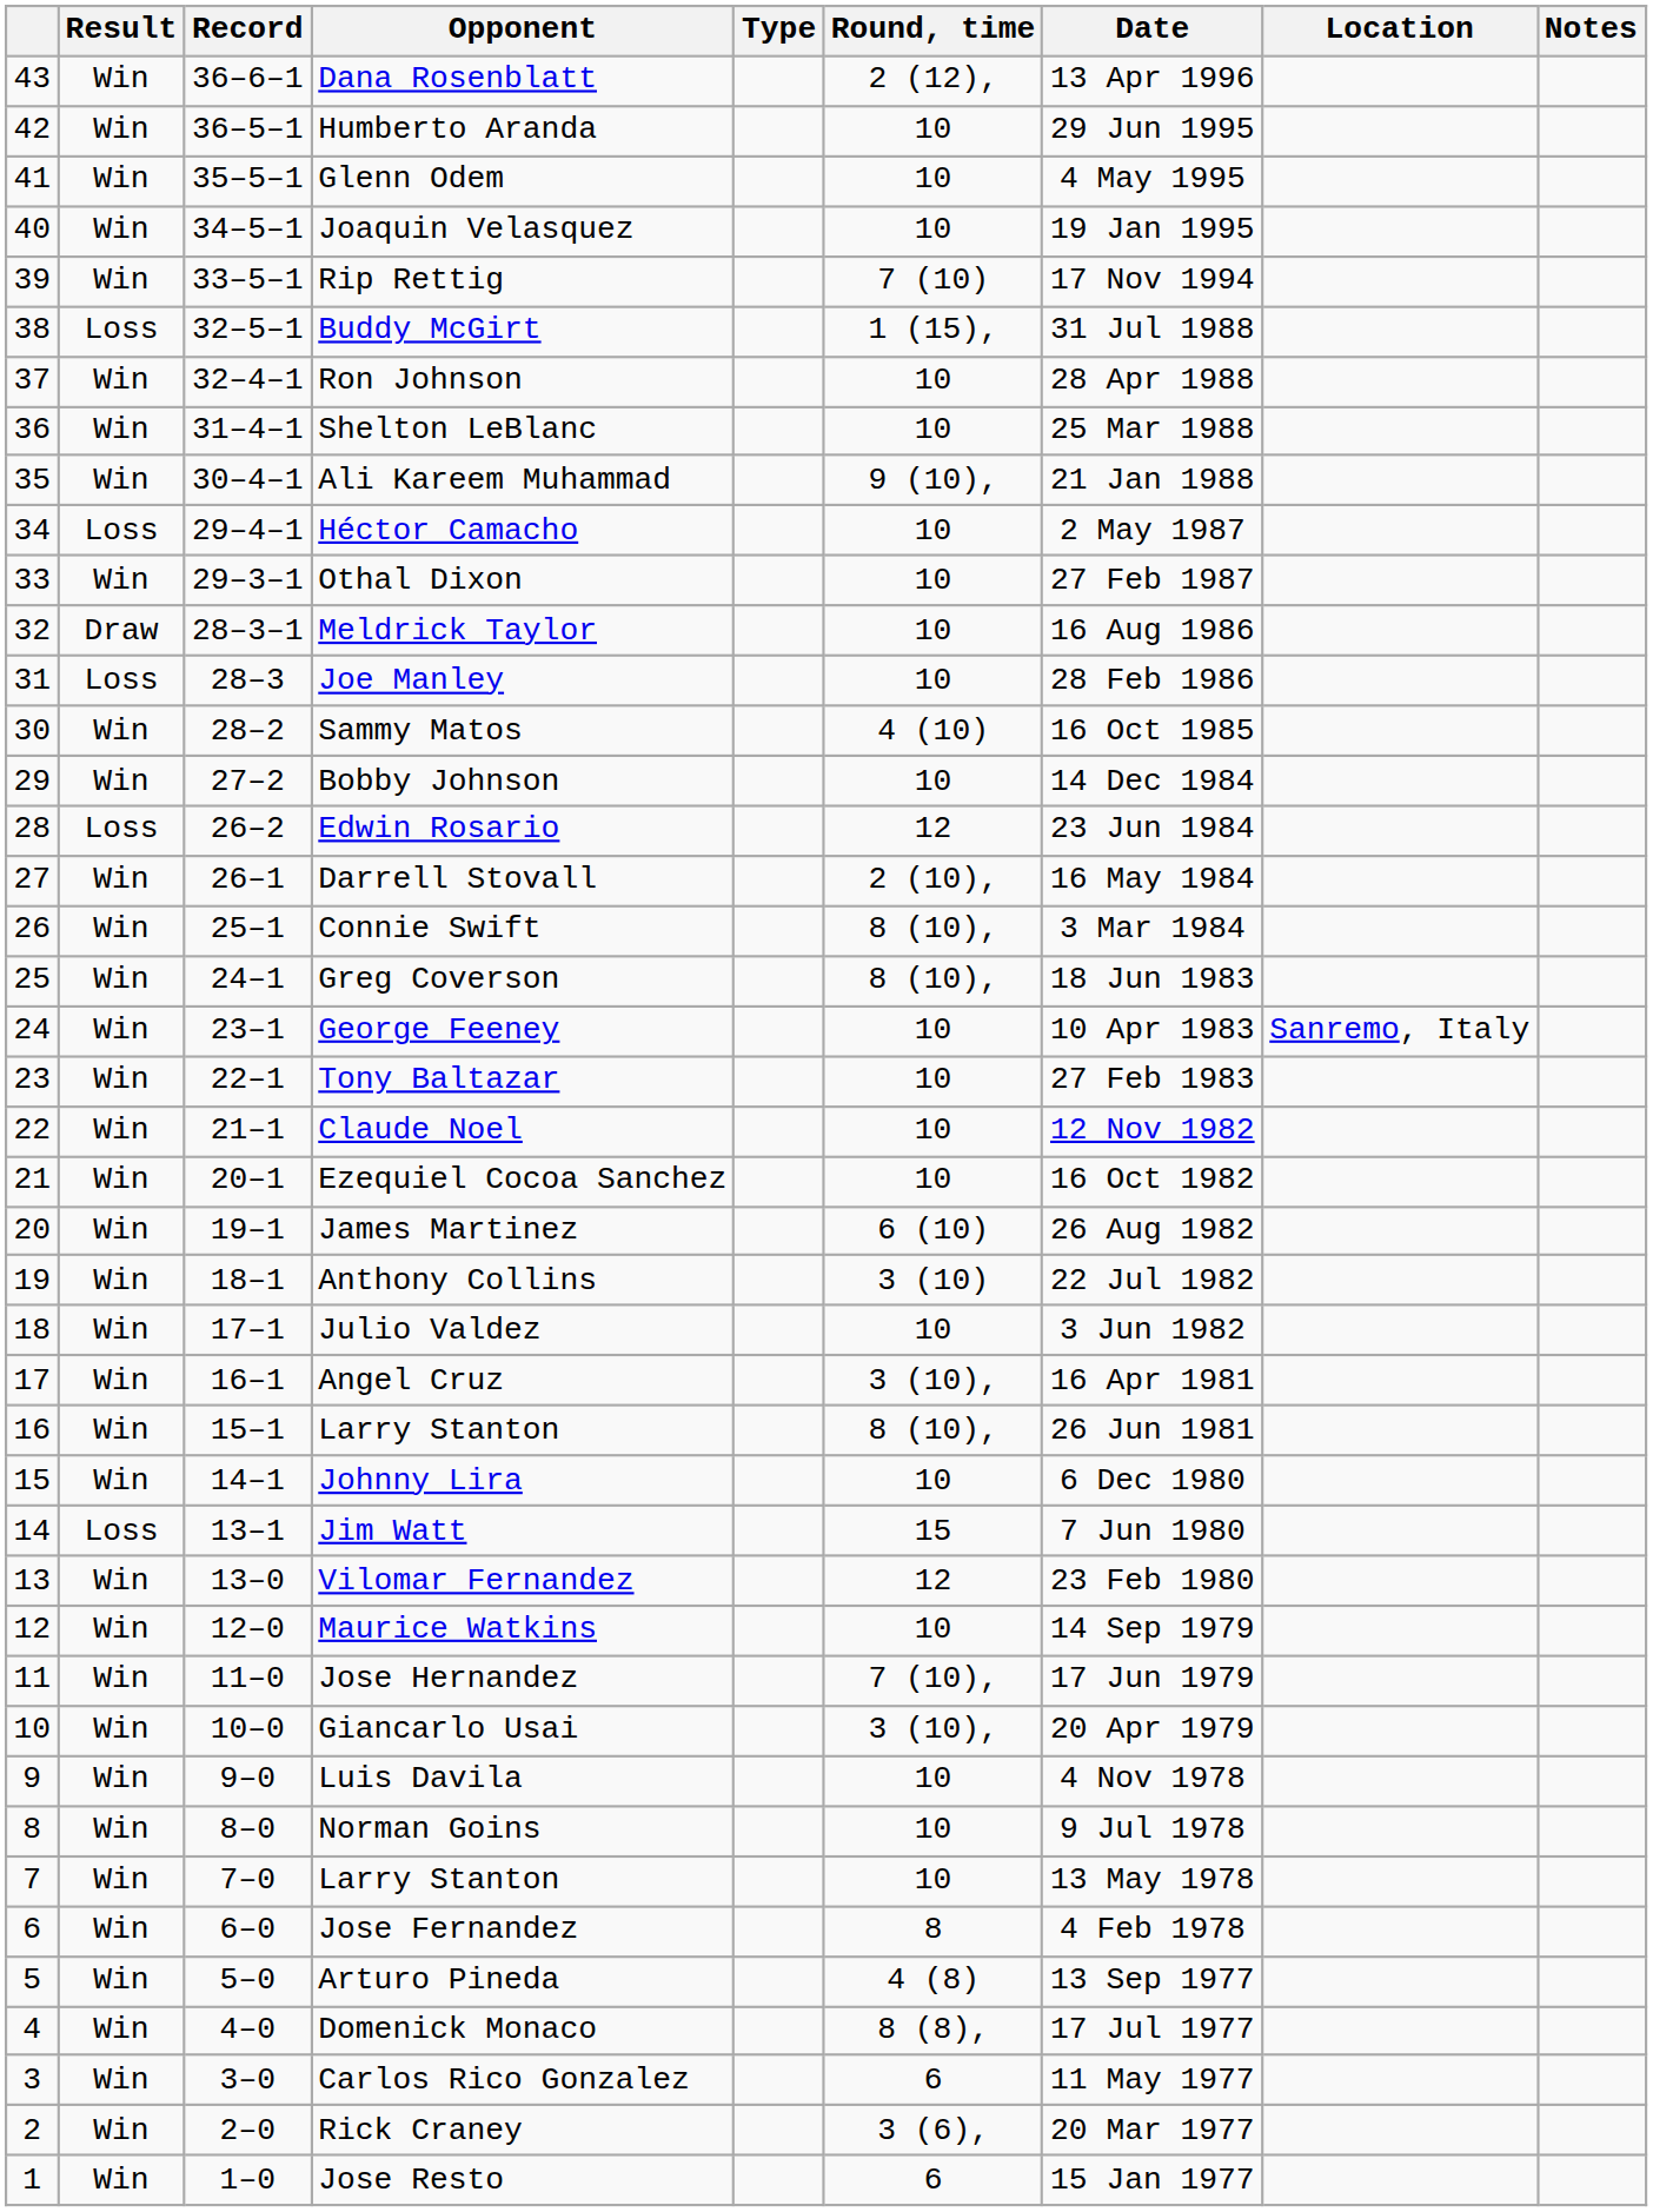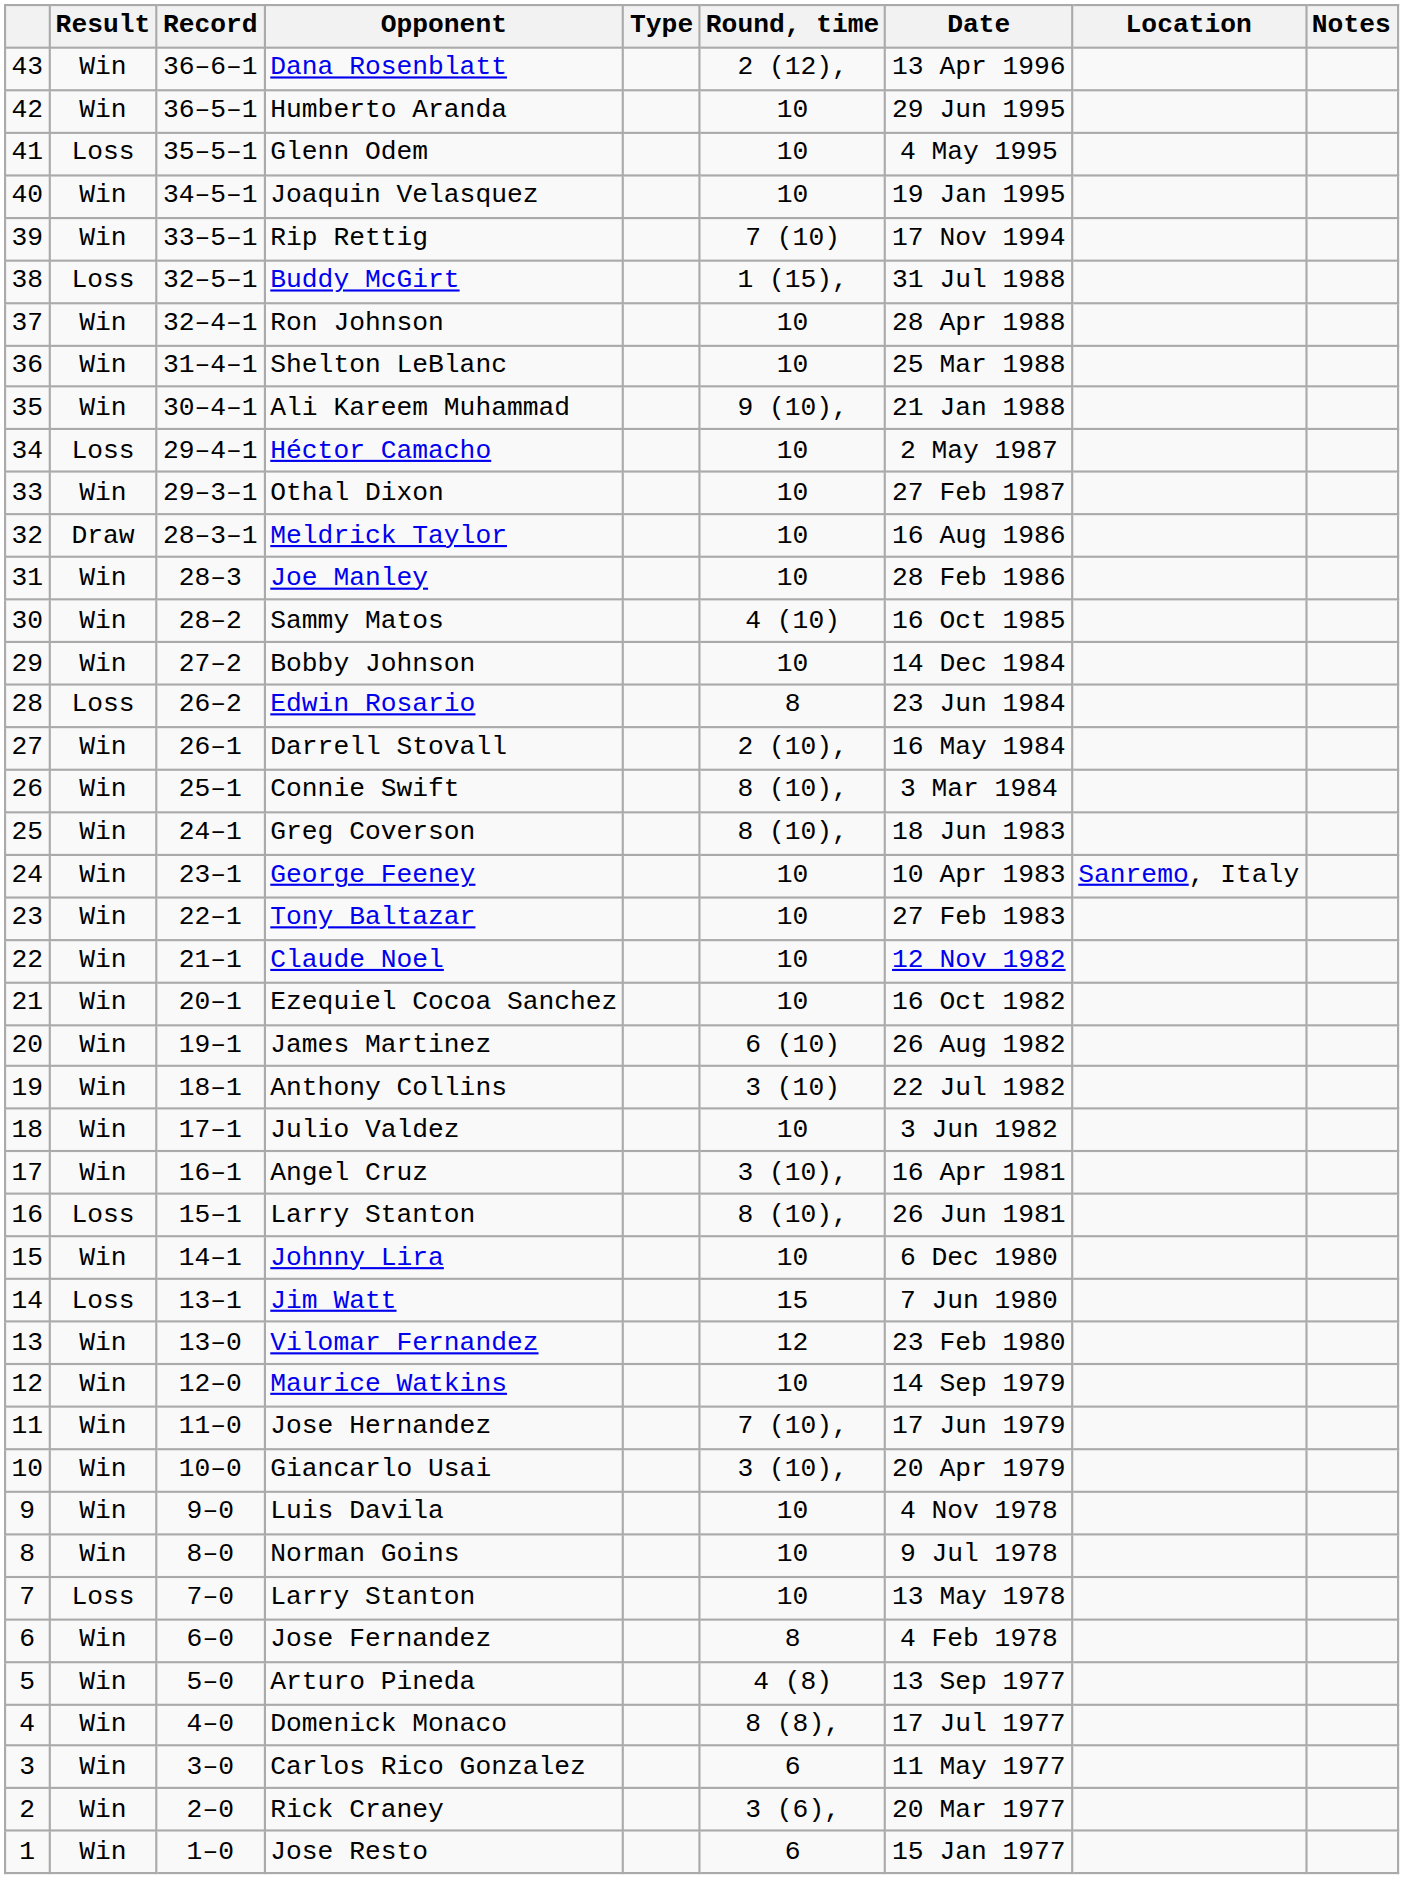Glenn Odem | Result: Win -> Loss
Joe Manley | Result: Loss -> Win
Edwin Rosario | Round, time: 12 -> 8
16 / Larry Stanton | Result: Win -> Loss
7 / Larry Stanton | Result: Win -> Loss
